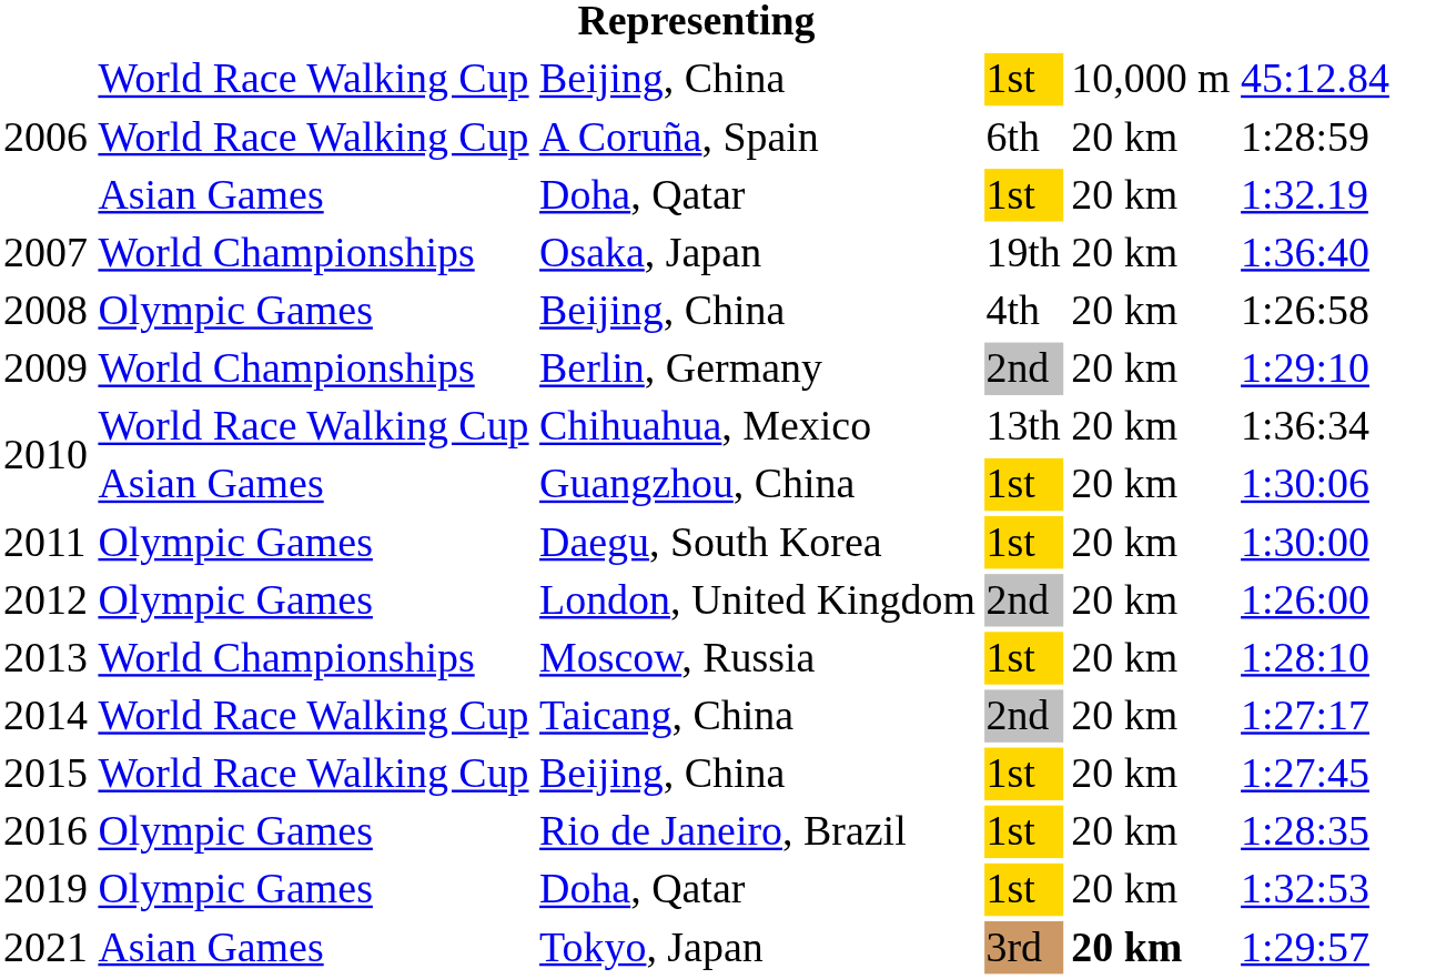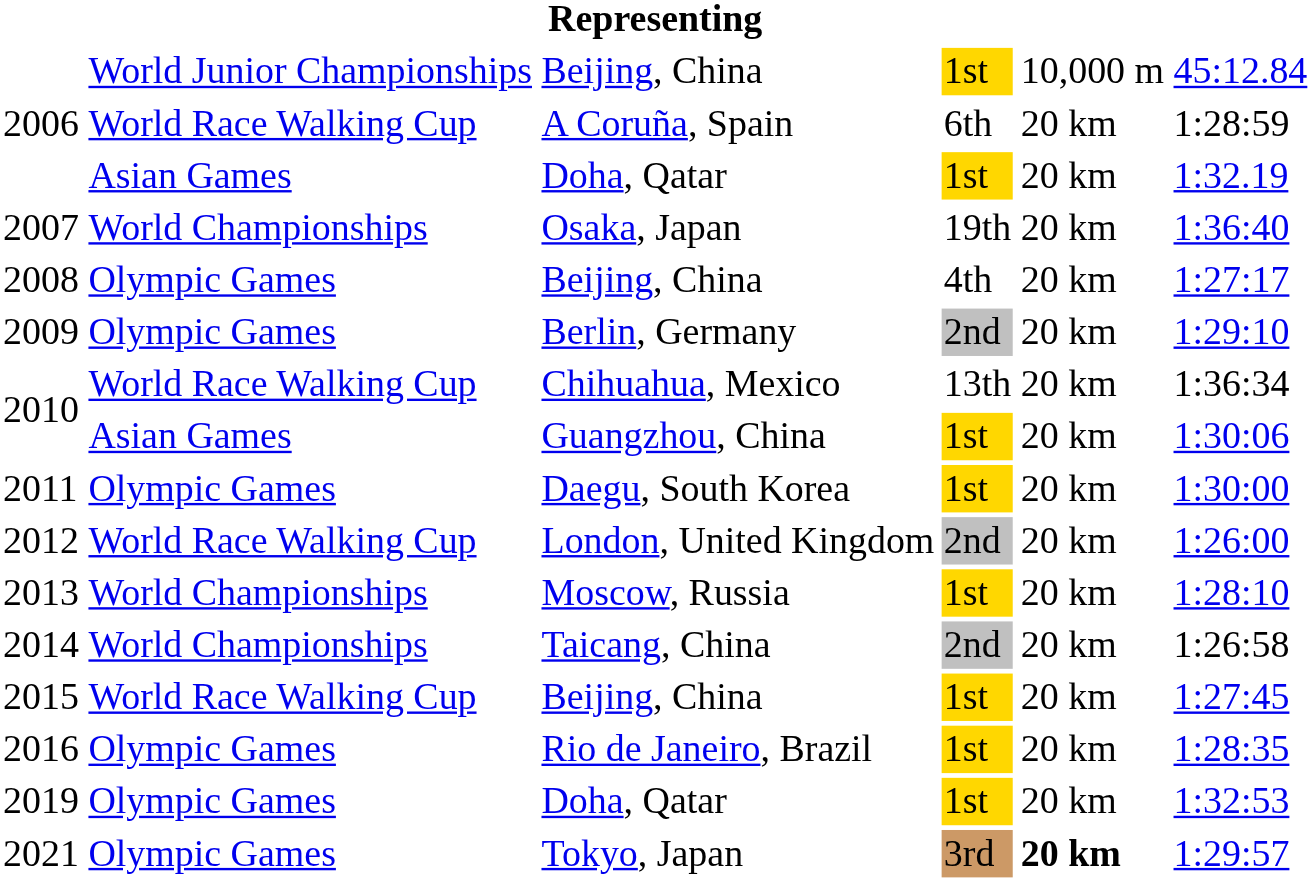2006 / Beijing, China | column 2: World Race Walking Cup -> World Junior Championships
2008 | column 6: 1:26:58 -> 1:27:17
2009 | column 2: World Championships -> Olympic Games
2012 | column 2: Olympic Games -> World Race Walking Cup
2014 | column 2: World Race Walking Cup -> World Championships
2014 | column 6: 1:27:17 -> 1:26:58
2021 | column 2: Asian Games -> Olympic Games
